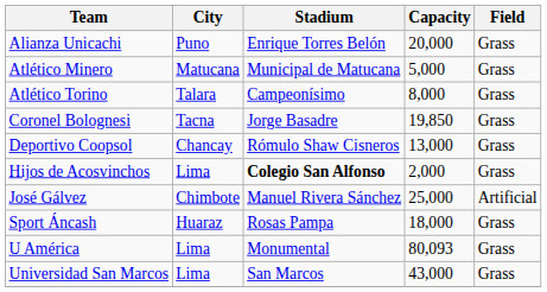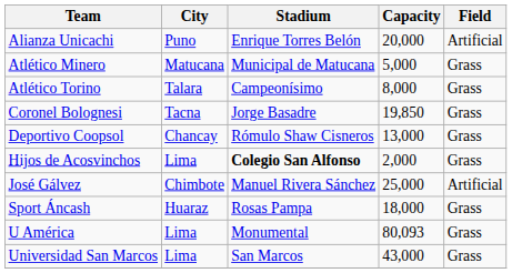Alianza Unicachi | Field: Grass -> Artificial
